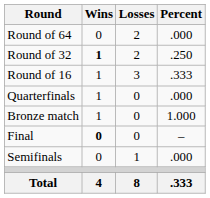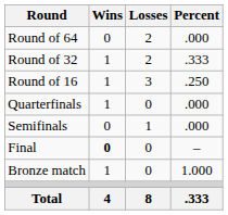Round of 32 | Wins: bold -> normal
Round of 32 | Percent: .250 -> .333
Round of 16 | Percent: .333 -> .250
rows swapped: Semifinals <-> Bronze match
